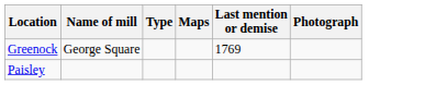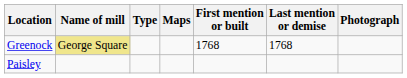+ column: First mention or built | 1768
Greenock | Name of mill: no background -> khaki background
Greenock | Last mention or demise: 1769 -> 1768
